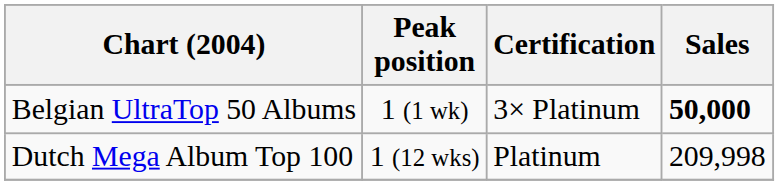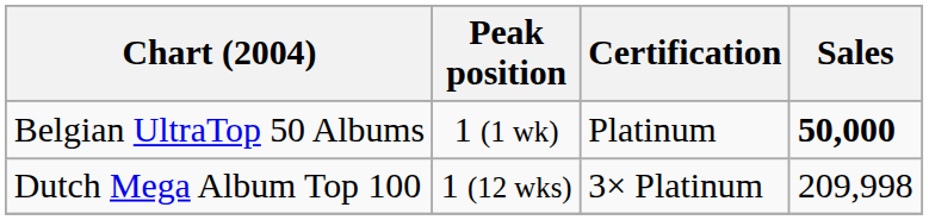Belgian UltraTop 50 Albums | Certification: 3× Platinum -> Platinum
Dutch Mega Album Top 100 | Certification: Platinum -> 3× Platinum
